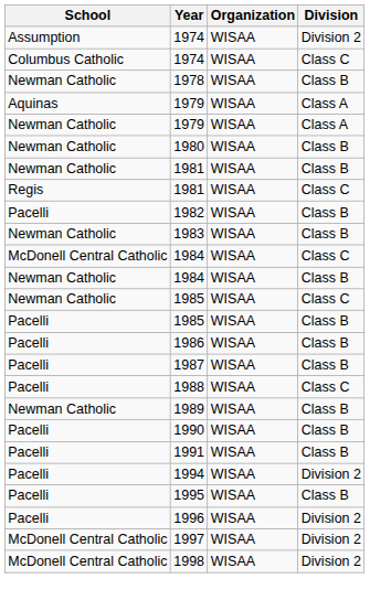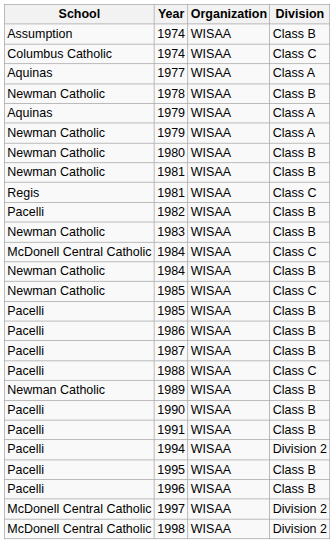Assumption / 1974 | Division: Division 2 -> Class B
+ row: Aquinas | 1977 | WISAA | Class A
1996 | Division: Division 2 -> Class B
